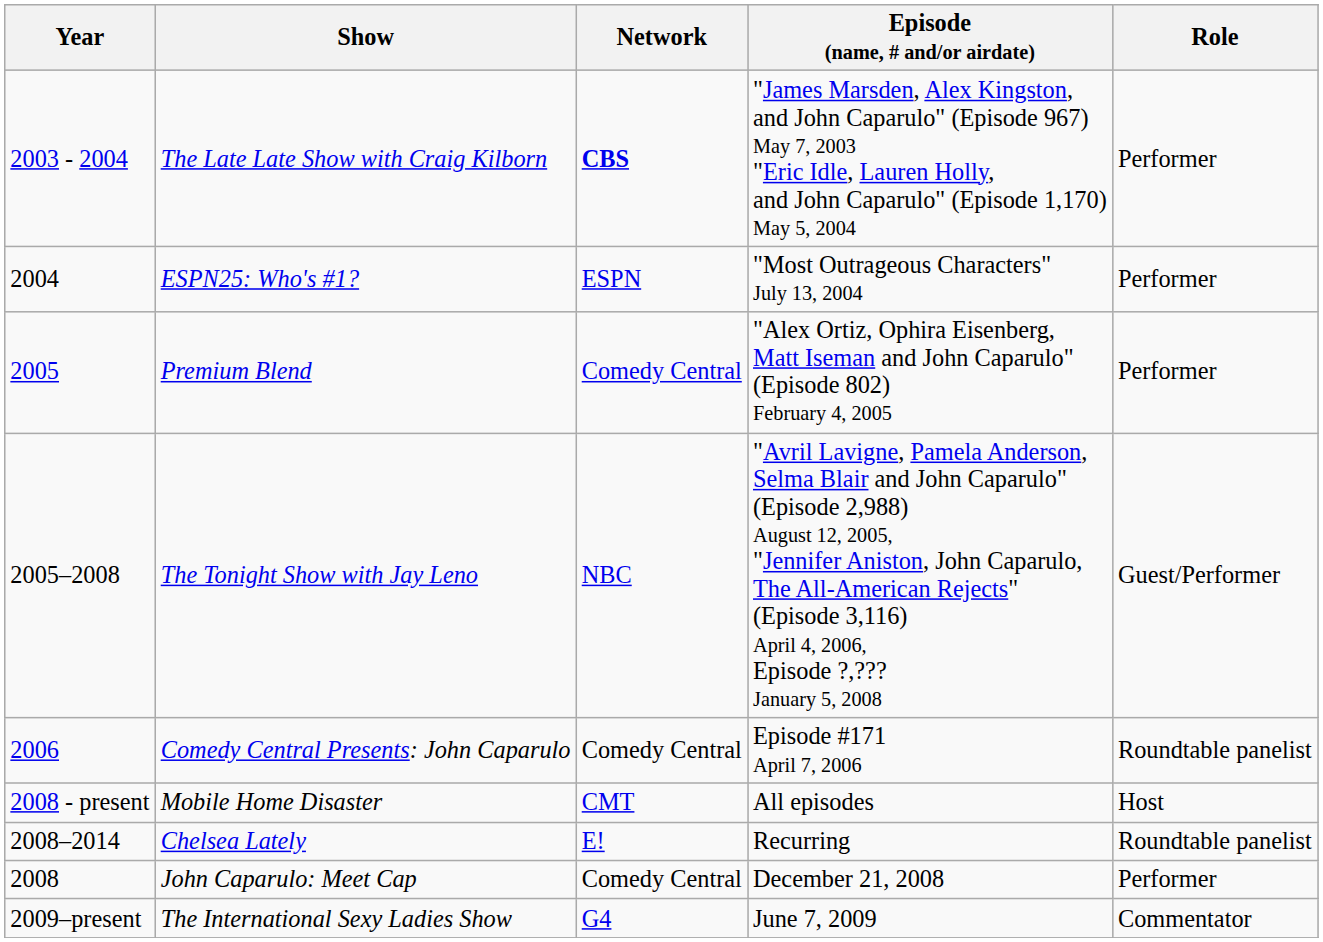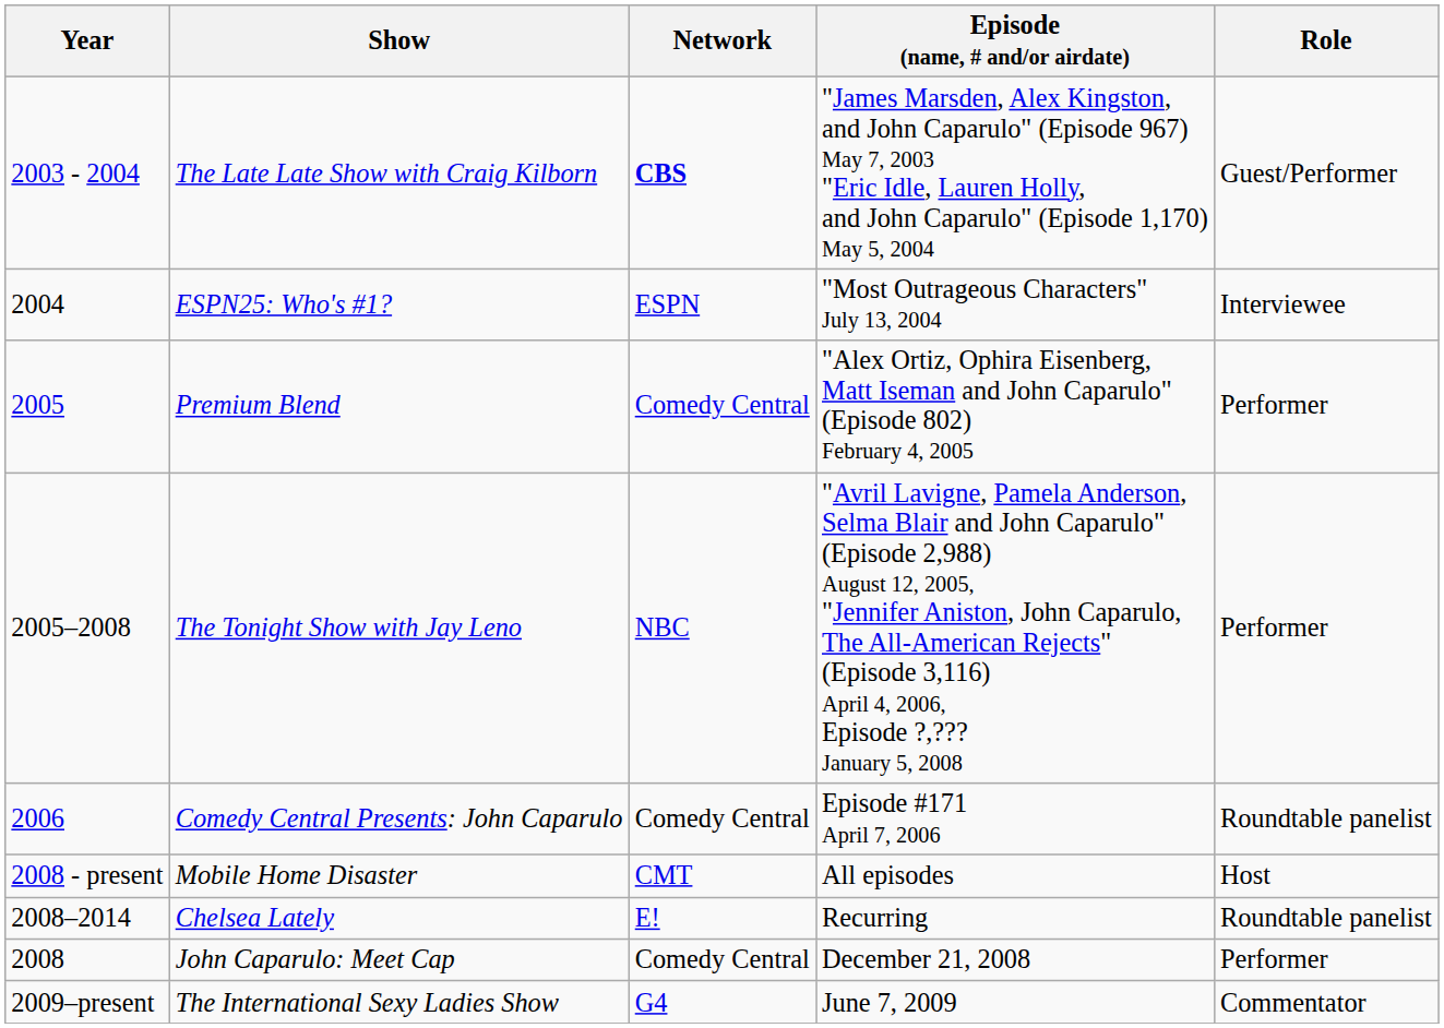The Late Late Show with Craig Kilborn | Role: Performer -> Guest/Performer
ESPN25: Who's #1? | Role: Performer -> Interviewee
The Tonight Show with Jay Leno | Role: Guest/Performer -> Performer
